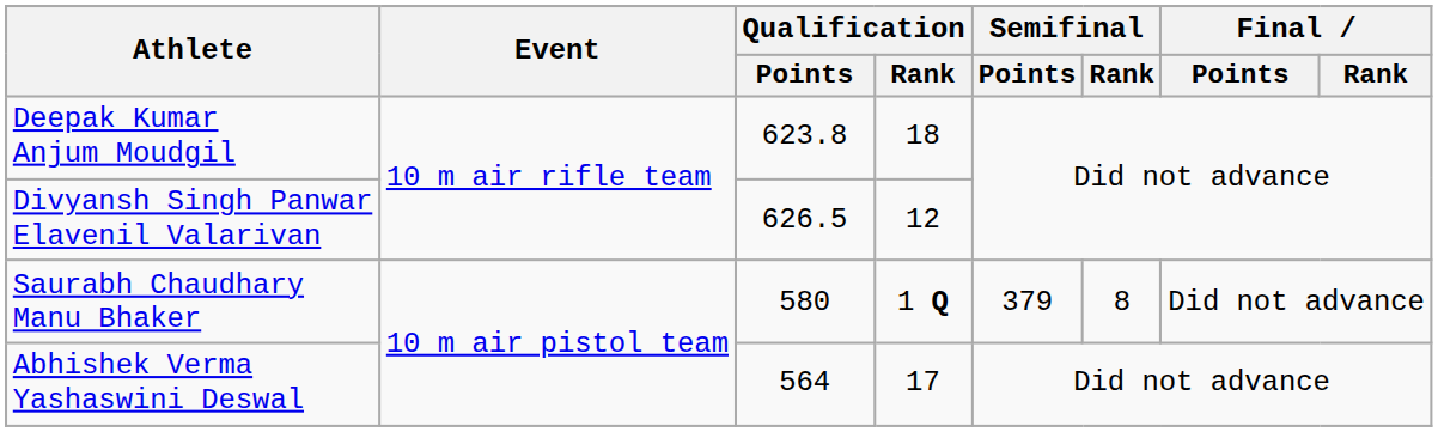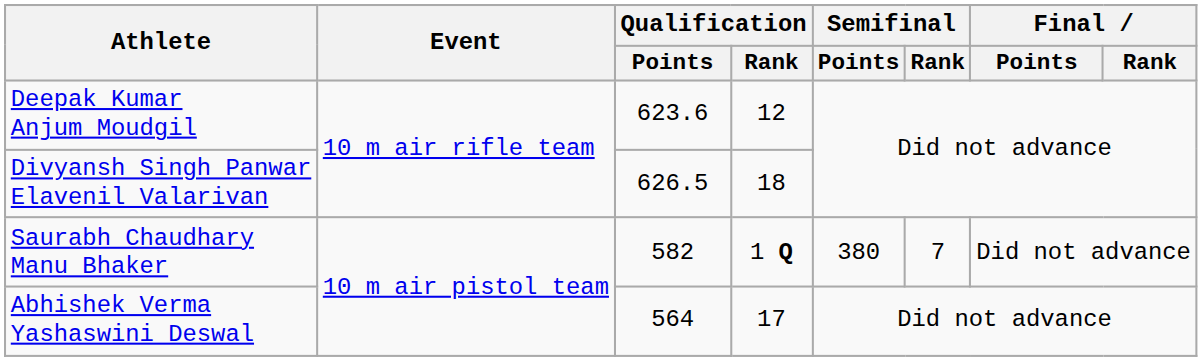Deepak Kumar Anjum Moudgil | Qualification / Points: 623.8 -> 623.6
Deepak Kumar Anjum Moudgil | Qualification / Rank: 18 -> 12
Divyansh Singh Panwar Elavenil Valarivan | Qualification / Rank: 12 -> 18
Saurabh Chaudhary Manu Bhaker | Qualification / Points: 580 -> 582
Saurabh Chaudhary Manu Bhaker | Semifinal / Points: 379 -> 380
Saurabh Chaudhary Manu Bhaker | Semifinal / Rank: 8 -> 7
